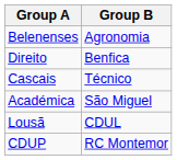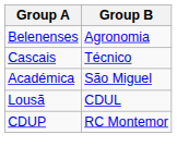- row: Direito | Benfica
